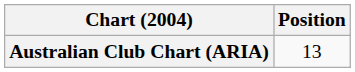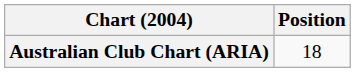Australian Club Chart (ARIA) | Position: 13 -> 18
